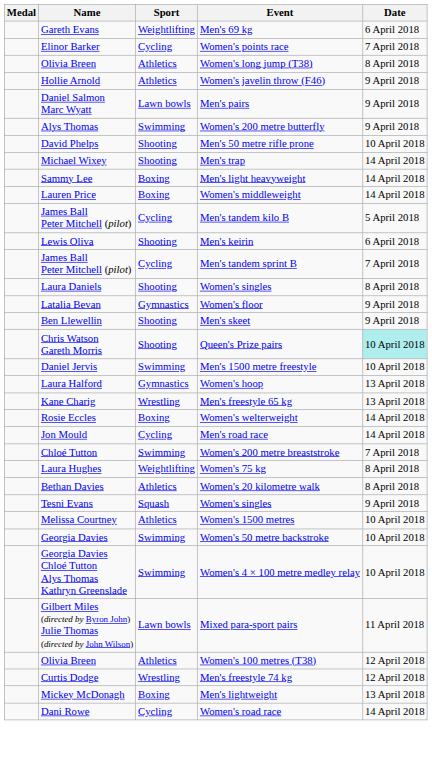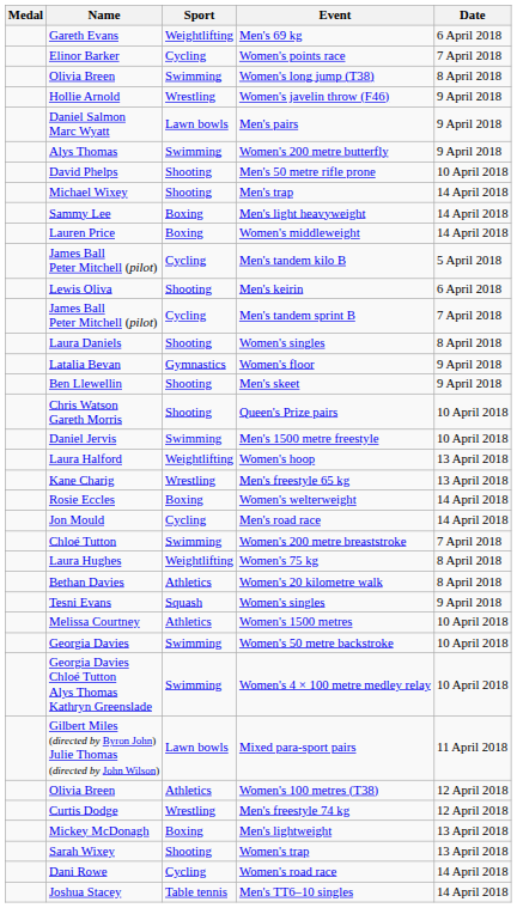Women's long jump (T38) | Sport: Athletics -> Swimming
Women's javelin throw (F46) | Sport: Athletics -> Wrestling
Queen's Prize pairs | Date: paleturquoise background -> no background
Women's hoop | Sport: Gymnastics -> Weightlifting
+ row: Sarah Wixey | Shooting | Women's trap | 13 April 2018
+ row: Joshua Stacey | Table tennis | Men's TT6–10 singles | 14 April 2018
